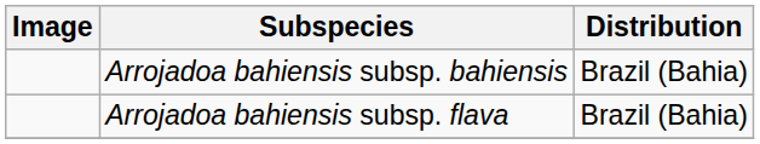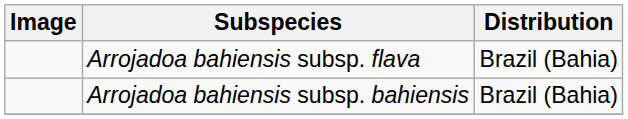rows swapped: Arrojadoa bahiensis subsp. bahiensis <-> Arrojadoa bahiensis subsp. flava
